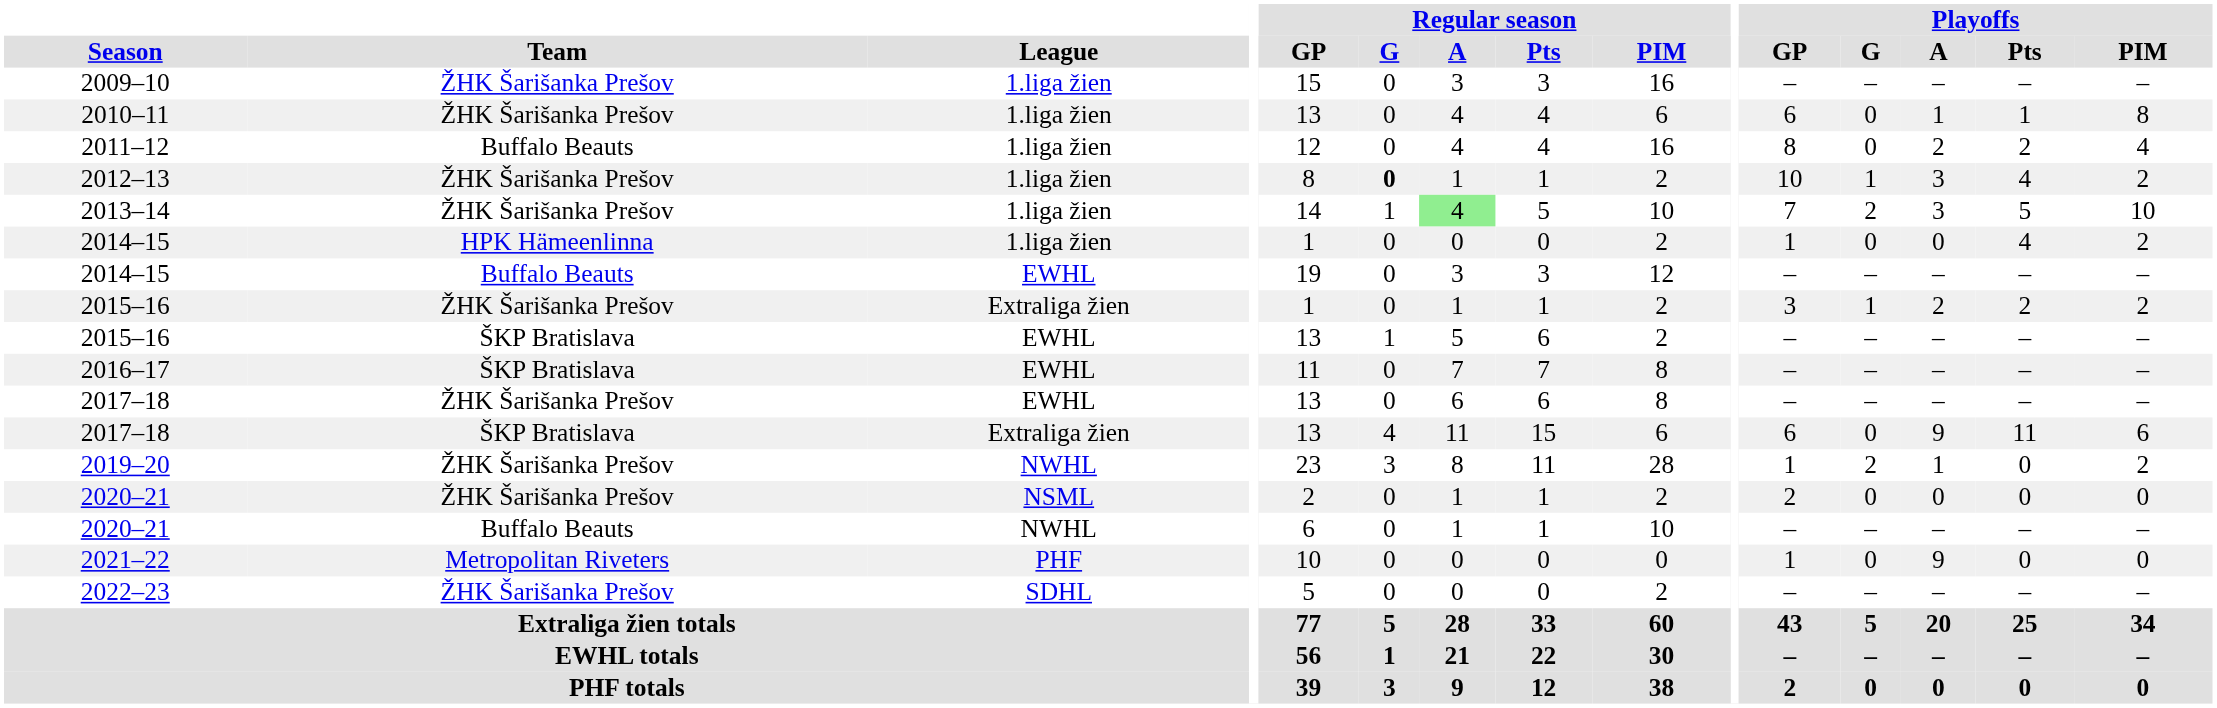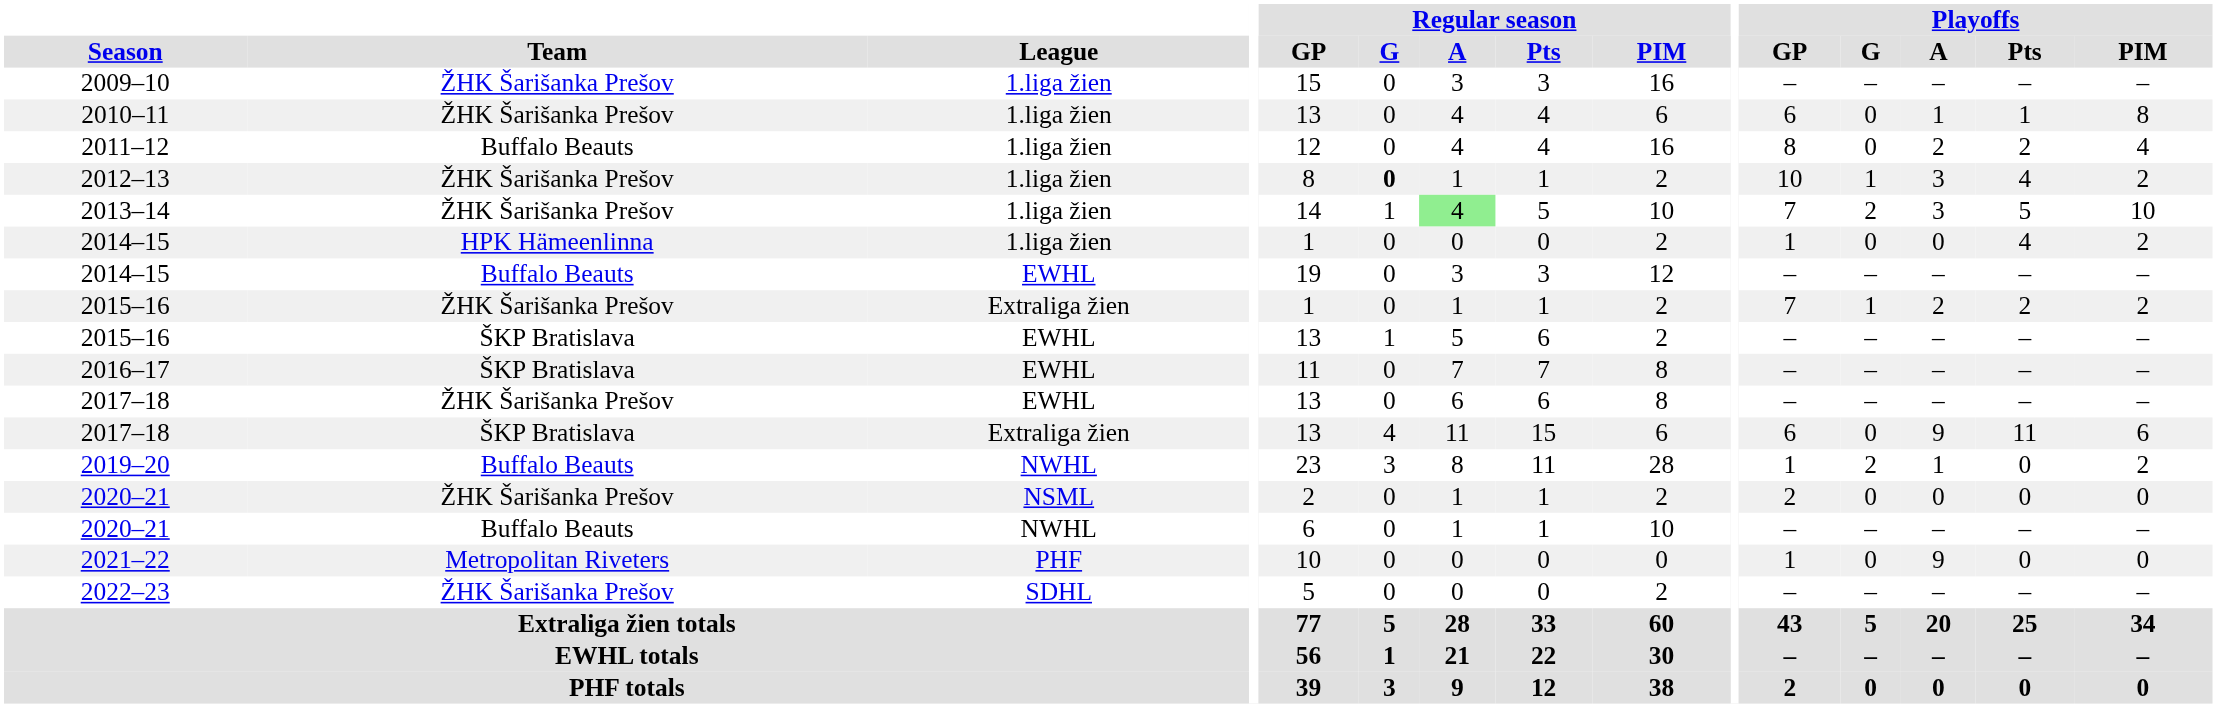2015–16 / Extraliga žien | Playoffs / GP: 3 -> 7
2019–20 | Team: ŽHK Šarišanka Prešov -> Buffalo Beauts
